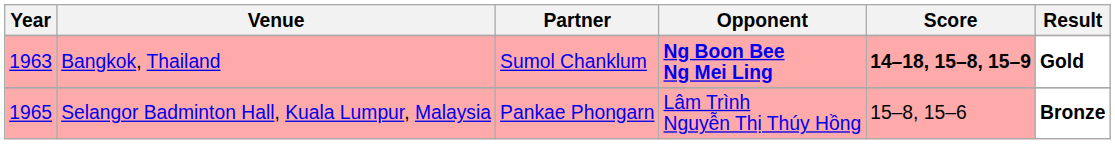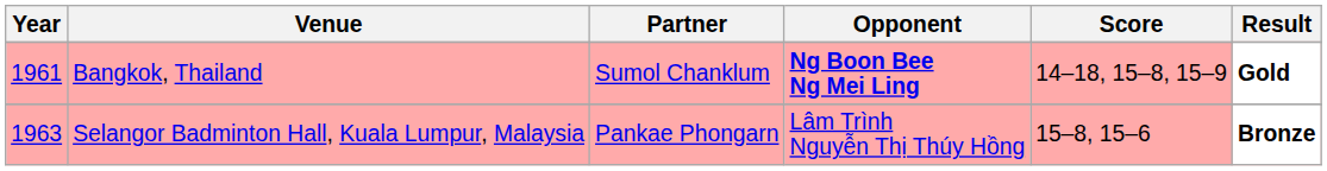Bangkok, Thailand | Year: 1963 -> 1961
Bangkok, Thailand | Score: bold -> normal
Selangor Badminton Hall, Kuala Lumpur, Malaysia | Year: 1965 -> 1963
